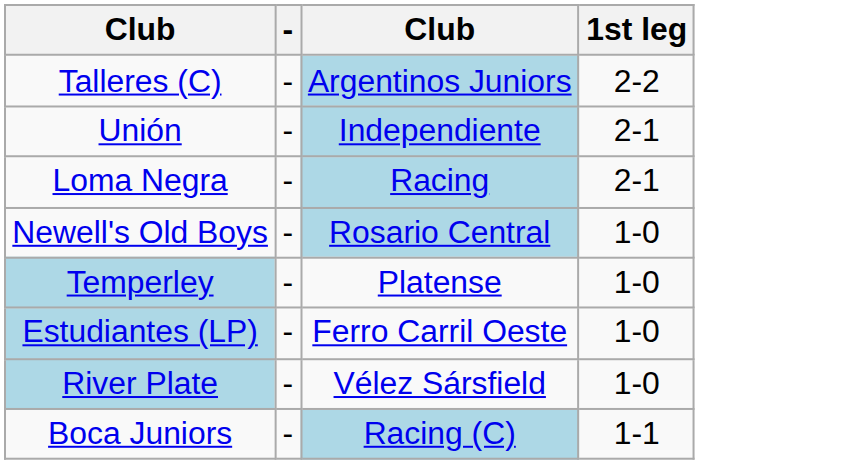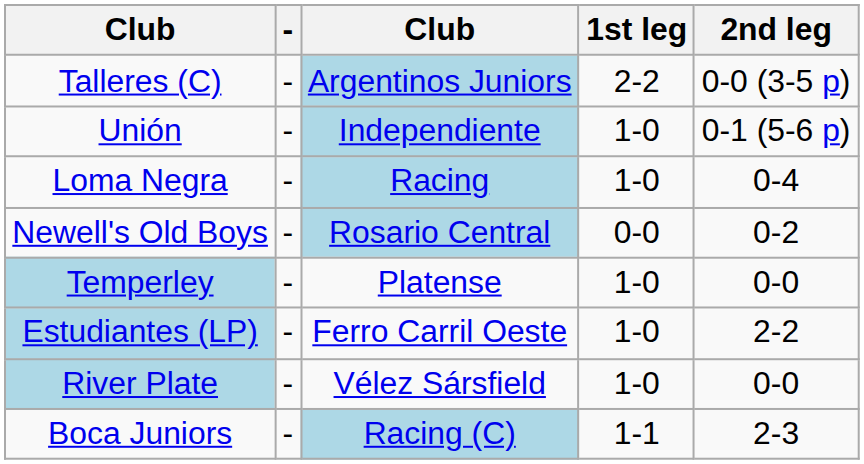+ column: 2nd leg | 0-0 (3-5 p) | 0-1 (5-6 p) | 0-4 | 0-2 | 0-0 | 2-2 | 0-0 | 2-3
Unión | 1st leg: 2-1 -> 1-0
Loma Negra | 1st leg: 2-1 -> 1-0
Newell's Old Boys | 1st leg: 1-0 -> 0-0
